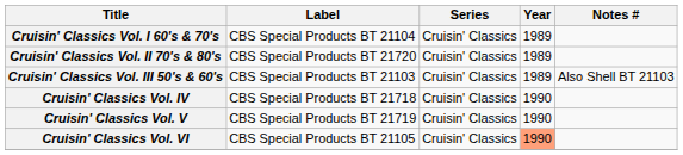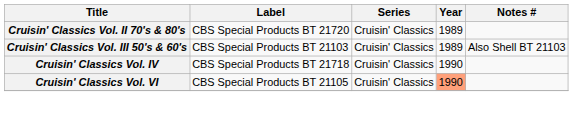- row: Cruisin' Classics Vol. I 60's & 70's | CBS Special Products BT 21104 | Cruisin' Classics | 1989
- row: Cruisin' Classics Vol. V | CBS Special Products BT 21719 | Cruisin' Classics | 1990
